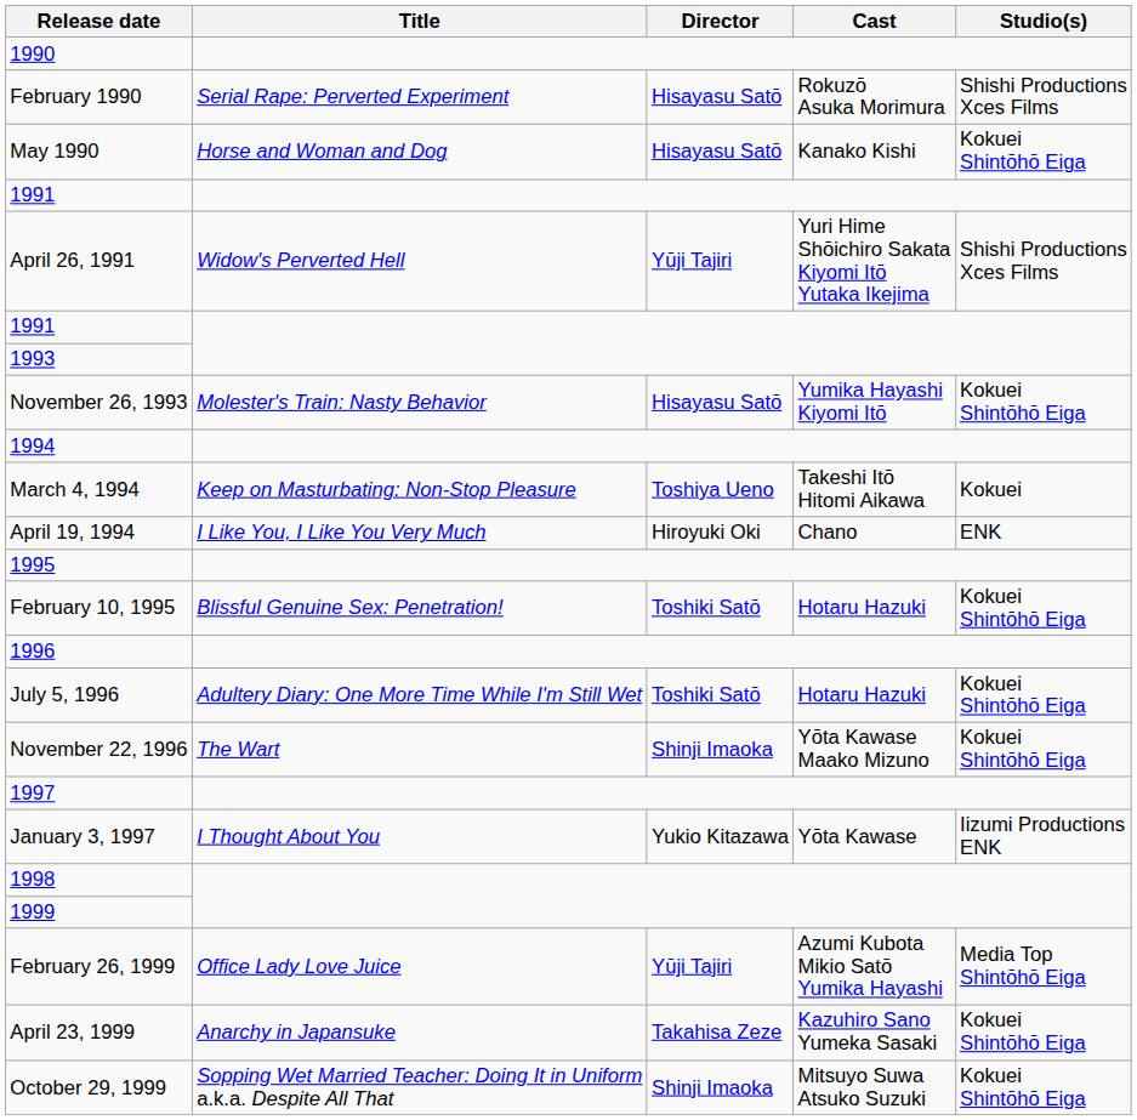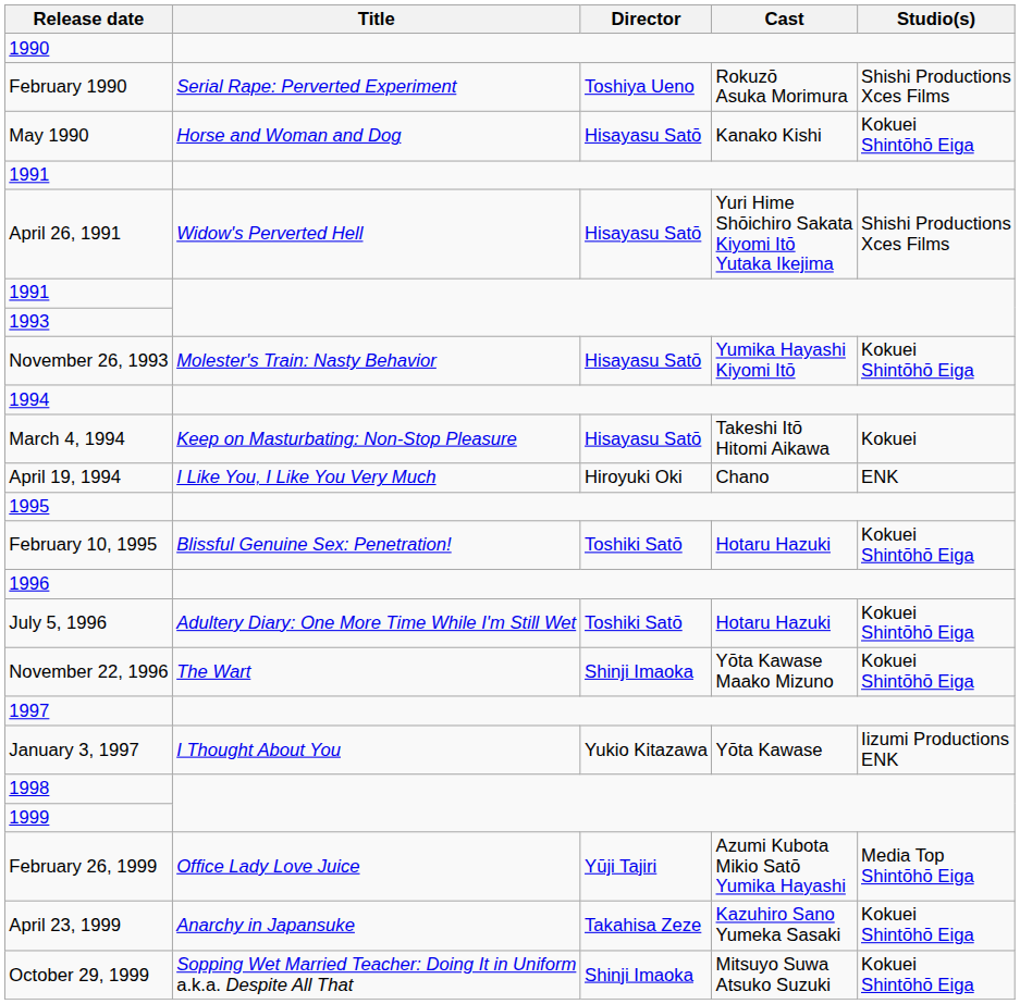February 1990 | Director: Hisayasu Satō -> Toshiya Ueno
April 26, 1991 | Director: Yūji Tajiri -> Hisayasu Satō
March 4, 1994 | Director: Toshiya Ueno -> Hisayasu Satō
